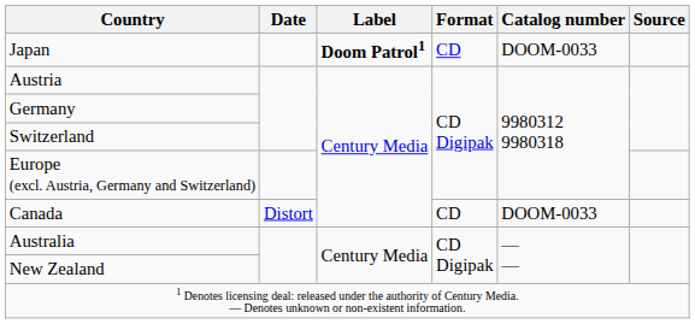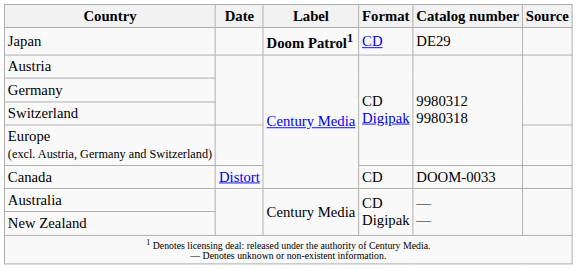Japan | Catalog number: DOOM-0033 -> DE29
